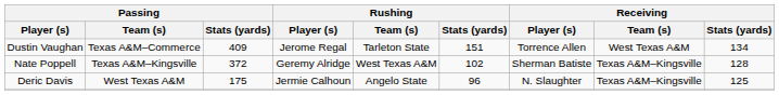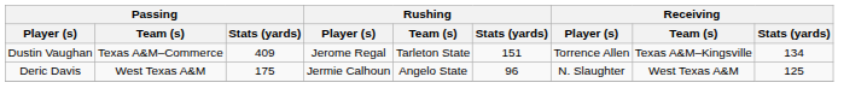Dustin Vaughan | Receiving / Team (s): West Texas A&M -> Texas A&M–Kingsville
- row: Nate Poppell | Texas A&M–Kingsville | 372 | Geremy Alridge | West Texas A&M | 102 | Sherman Batiste | Texas A&M–Kingsville | 128
Deric Davis | Receiving / Team (s): Texas A&M–Kingsville -> West Texas A&M
